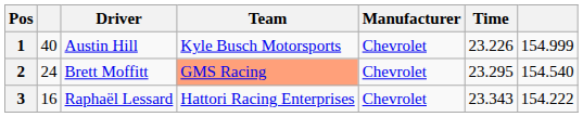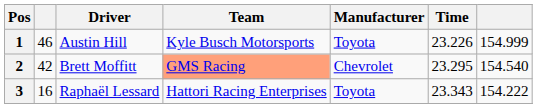1 | column 2: 40 -> 46
1 | Manufacturer: Chevrolet -> Toyota
2 | column 2: 24 -> 42
3 | Manufacturer: Chevrolet -> Toyota
